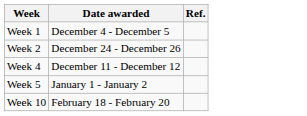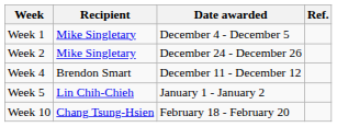+ column: Recipient | Mike Singletary | Mike Singletary | Brendon Smart | Lin Chih-Chieh | Chang Tsung-Hsien
